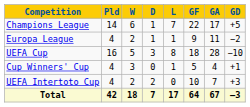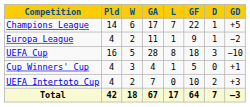columns swapped: D <-> GA
